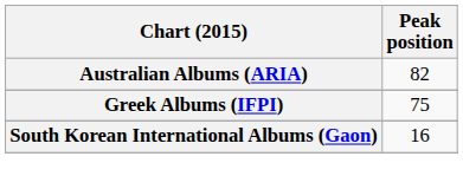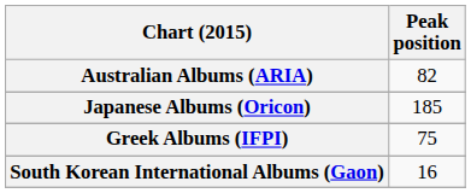+ row: Japanese Albums (Oricon) | 185
